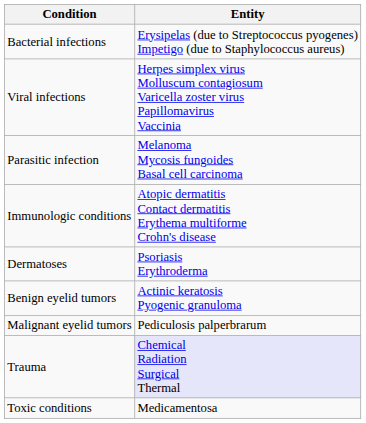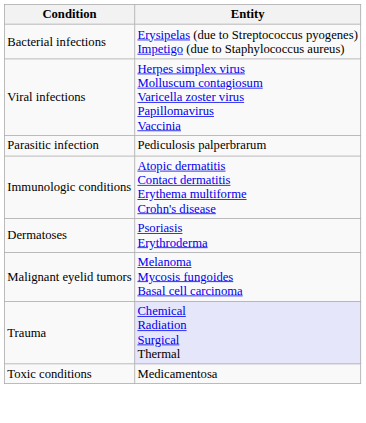Parasitic infection | Entity: Melanoma Mycosis fungoides Basal cell carcinoma -> Pediculosis palperbrarum
- row: Benign eyelid tumors | Actinic keratosis Pyogenic granuloma
Malignant eyelid tumors | Entity: Pediculosis palperbrarum -> Melanoma Mycosis fungoides Basal cell carcinoma
